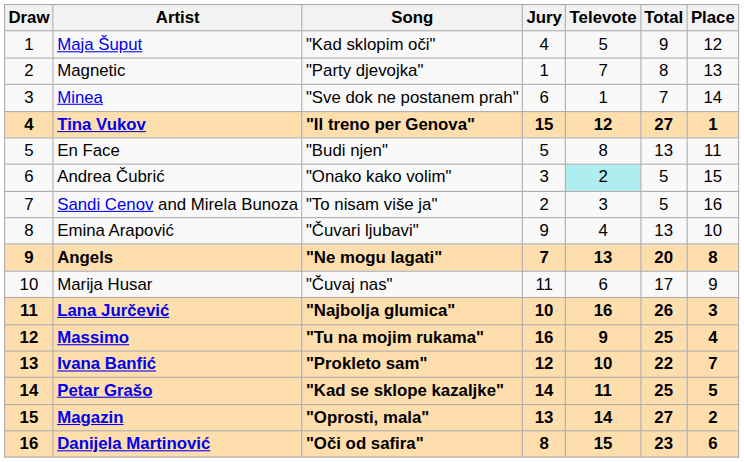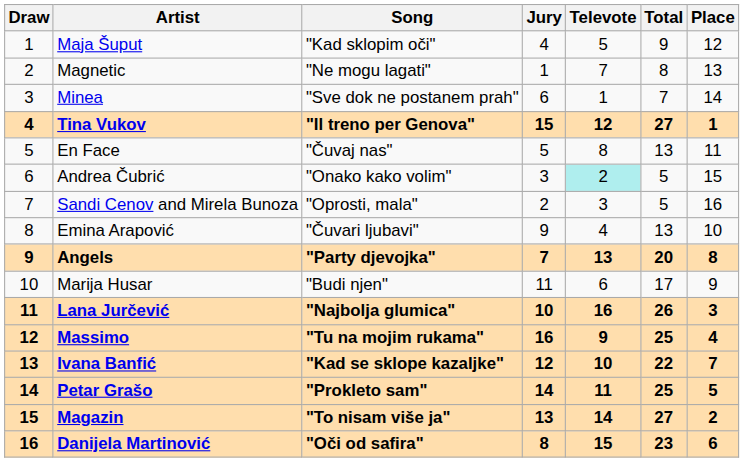Magnetic | Song: "Party djevojka" -> "Ne mogu lagati"
En Face | Song: "Budi njen" -> "Čuvaj nas"
Sandi Cenov and Mirela Bunoza | Song: "To nisam više ja" -> "Oprosti, mala"
Angels | Song: "Ne mogu lagati" -> "Party djevojka"
Marija Husar | Song: "Čuvaj nas" -> "Budi njen"
Ivana Banfić | Song: "Prokleto sam" -> "Kad se sklope kazaljke"
Petar Grašo | Song: "Kad se sklope kazaljke" -> "Prokleto sam"
Magazin | Song: "Oprosti, mala" -> "To nisam više ja"
